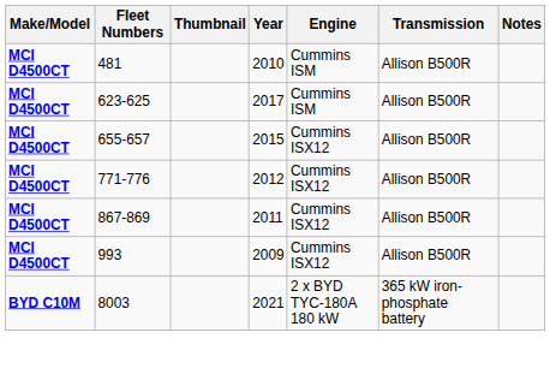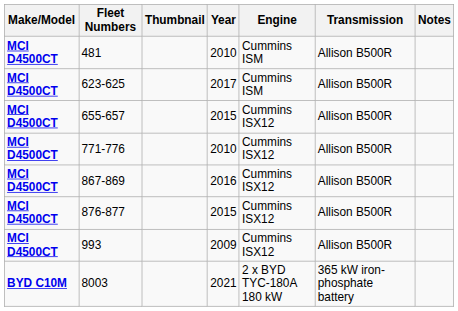771-776 | Year: 2012 -> 2010
867-869 | Year: 2011 -> 2016
+ row: MCI D4500CT | 876-877 | 2015 | Cummins ISX12 | Allison B500R
